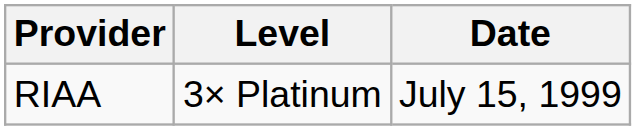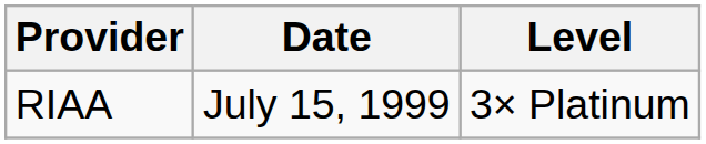columns swapped: Level <-> Date
